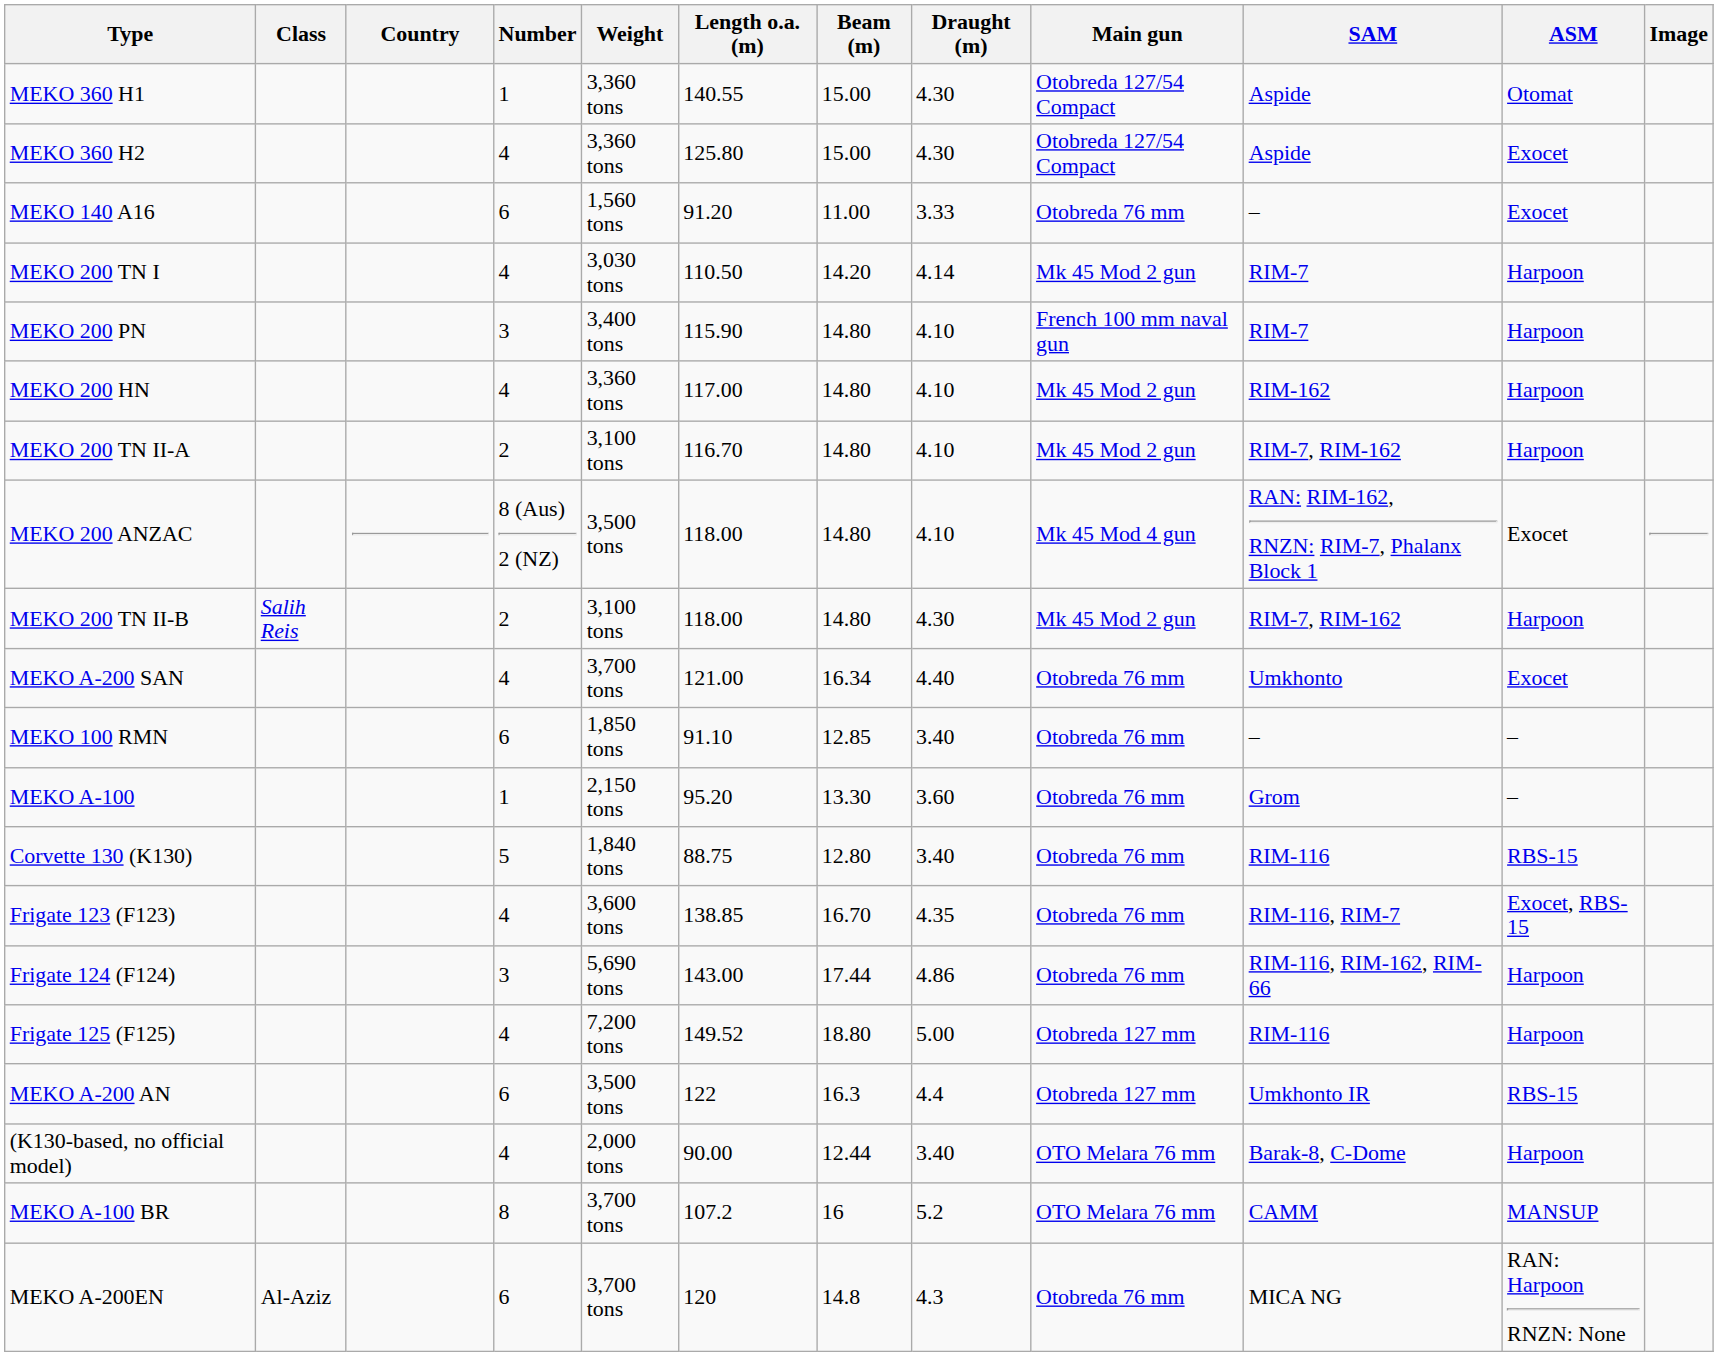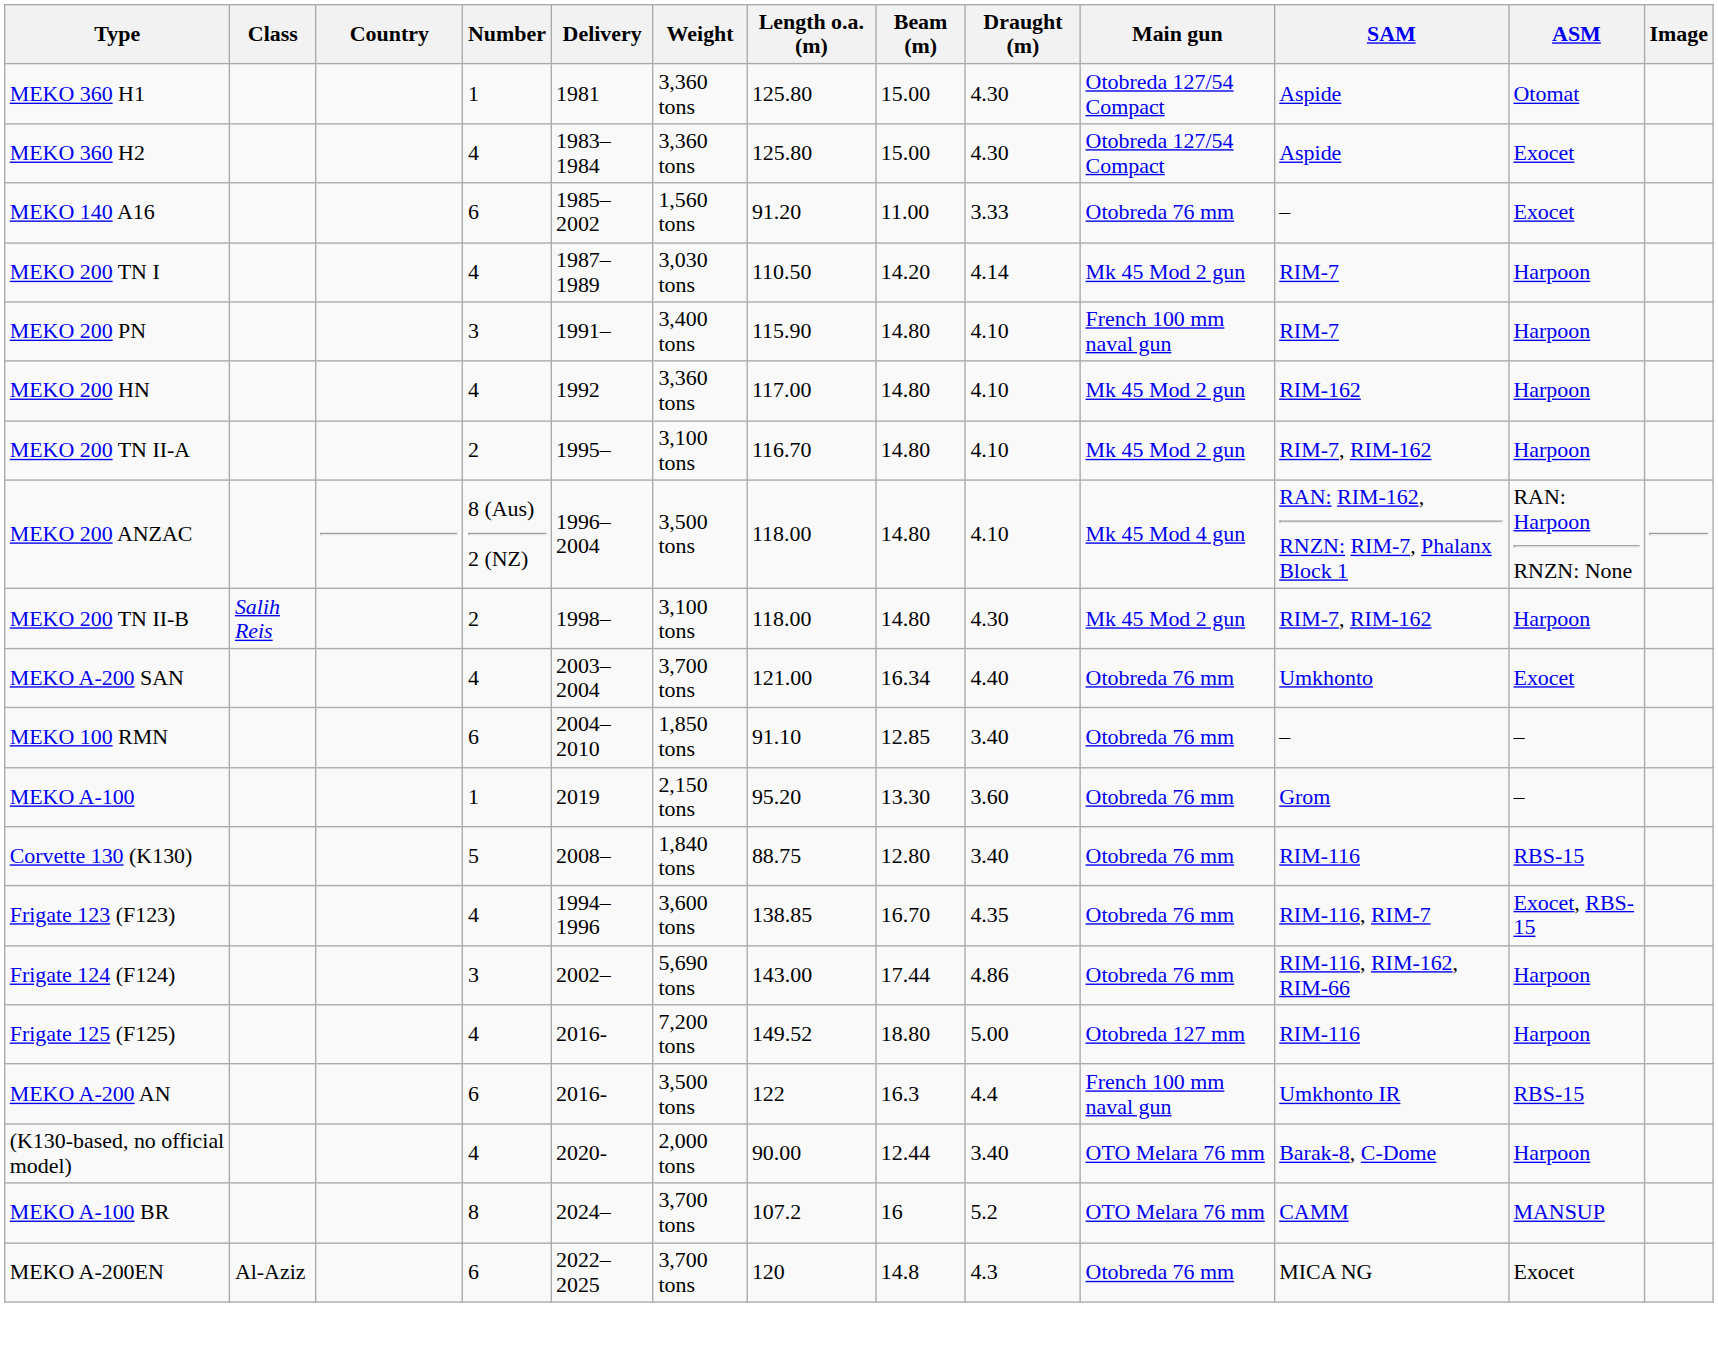+ column: Delivery | 1981 | 1983–1984 | 1985–2002 | 1987–1989 | 1991– | 1992 | 1995– | 1996–2004 | 1998– | 2003–2004 | 2004–2010 | 2019 | 2008– | 1994–1996 | 2002– | 2016- | 2016- | 2020- | 2024– | 2022–2025
MEKO 360 H1 | Length o.a. (m): 140.55 -> 125.80
MEKO 200 ANZAC | ASM: Exocet -> RAN: Harpoon RNZN: None
MEKO A-200 AN | Main gun: Otobreda 127 mm -> French 100 mm naval gun
MEKO A-200EN | ASM: RAN: Harpoon RNZN: None -> Exocet
